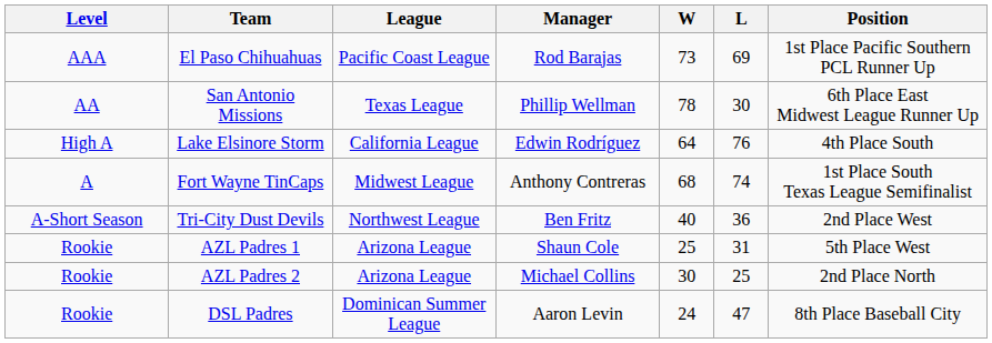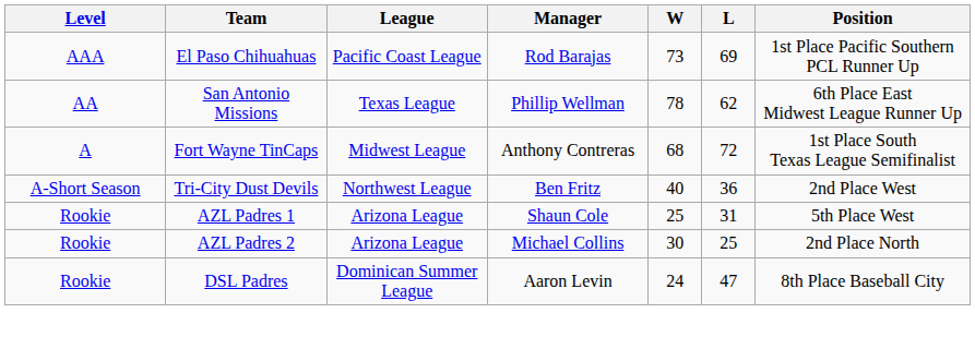San Antonio Missions | L: 30 -> 62
- row: High A | Lake Elsinore Storm | California League | Edwin Rodríguez | 64 | 76 | 4th Place South
Fort Wayne TinCaps | L: 74 -> 72
